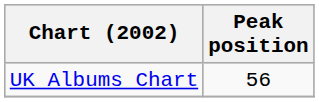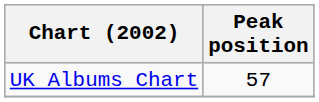UK Albums Chart | Peak position: 56 -> 57
